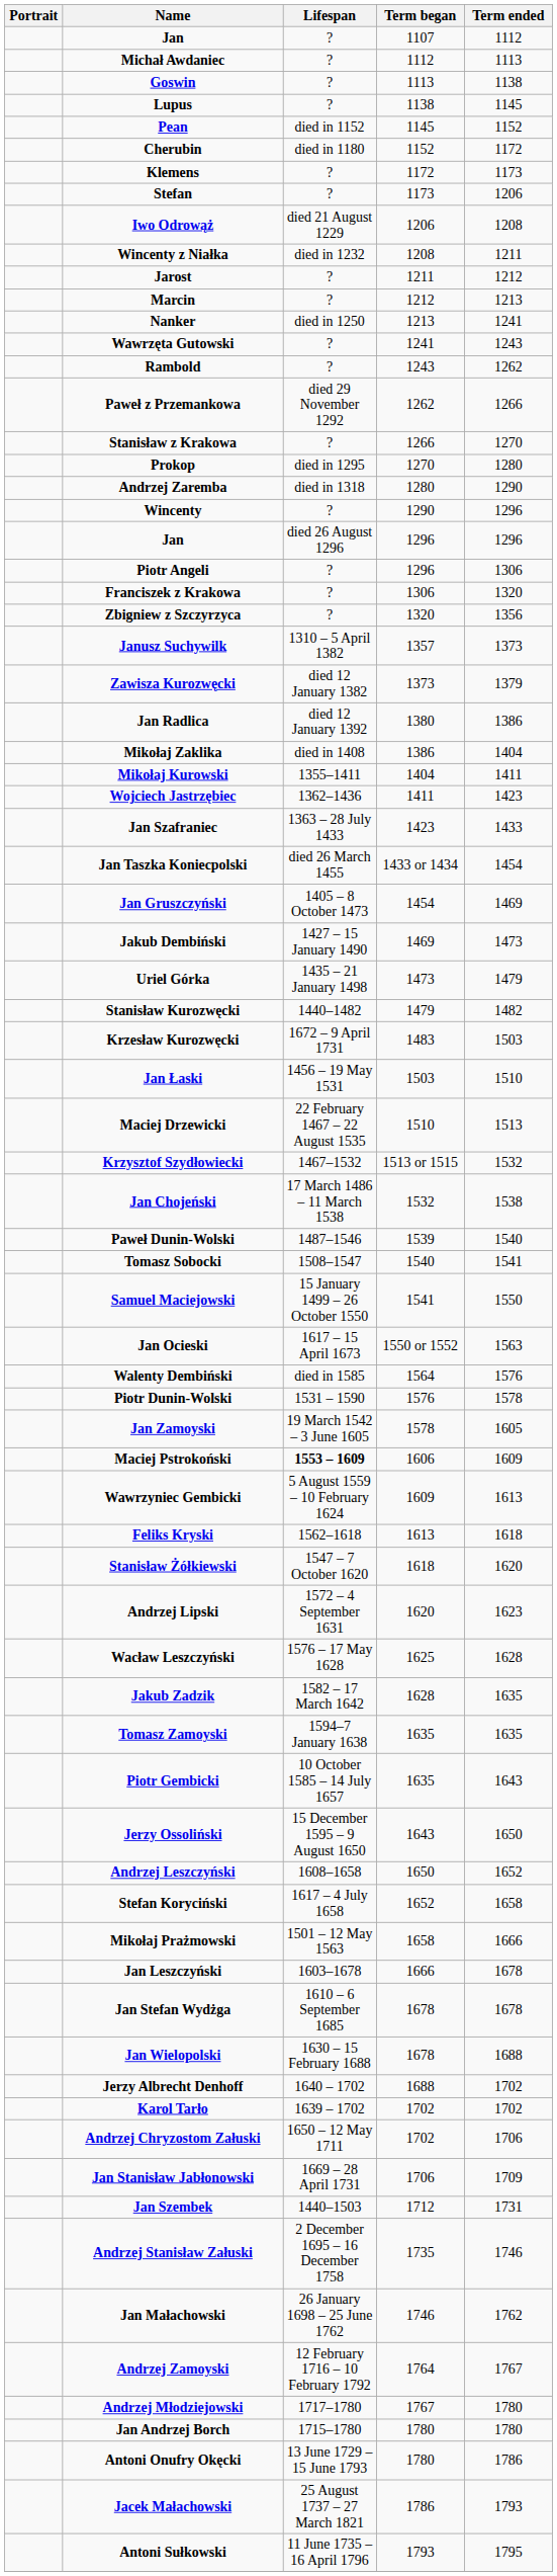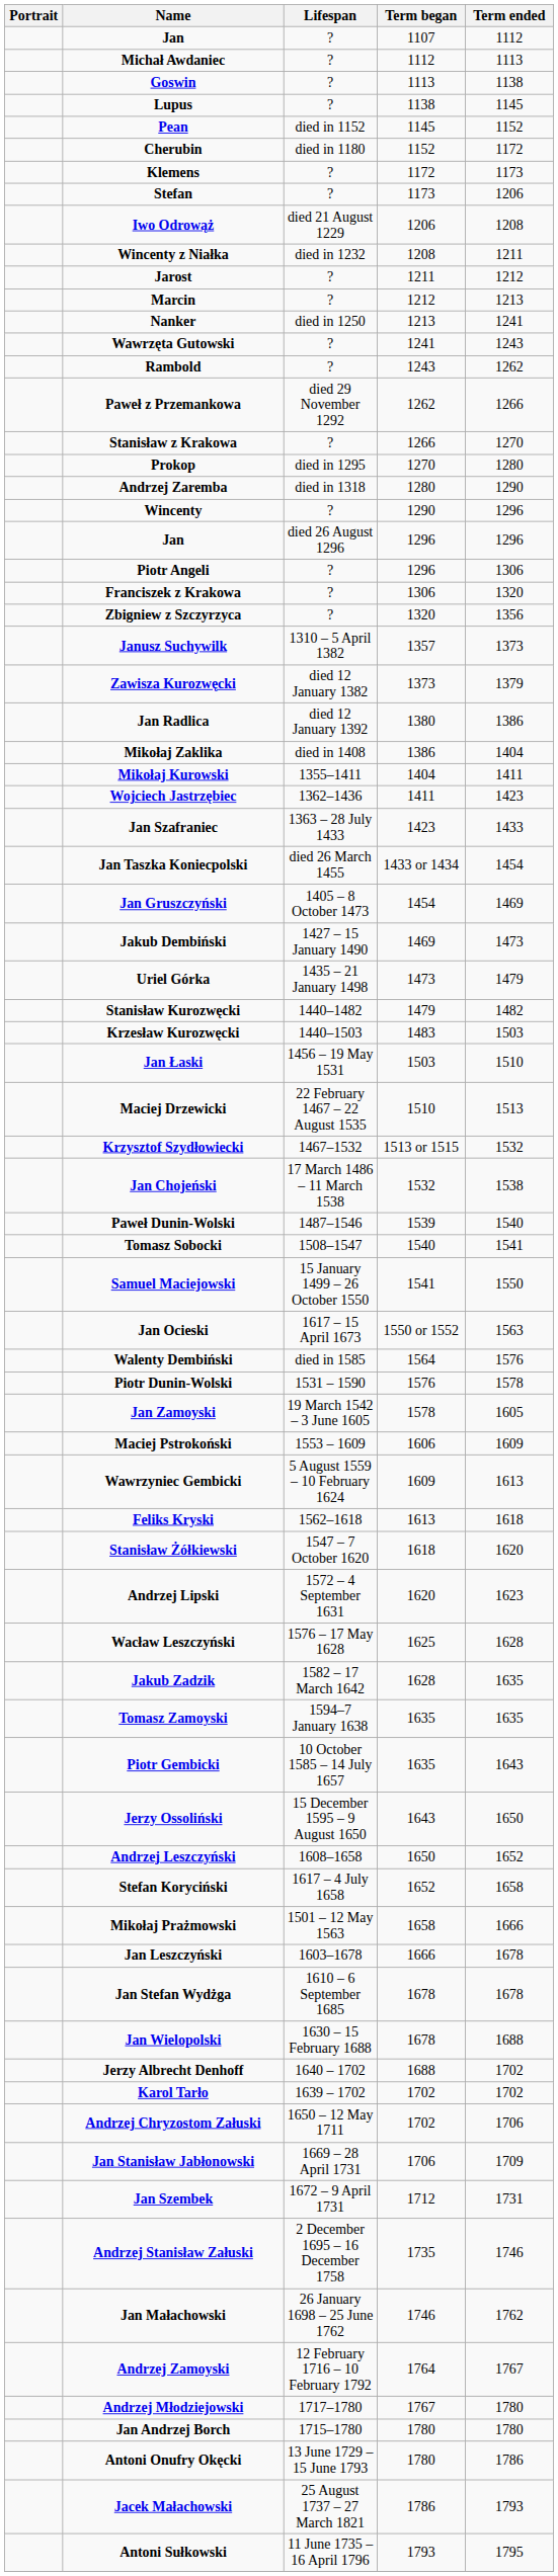Krzesław Kurozwęcki | Lifespan: 1672 – 9 April 1731 -> 1440–1503
Maciej Pstrokoński | Lifespan: bold -> normal
Jan Szembek | Lifespan: 1440–1503 -> 1672 – 9 April 1731
